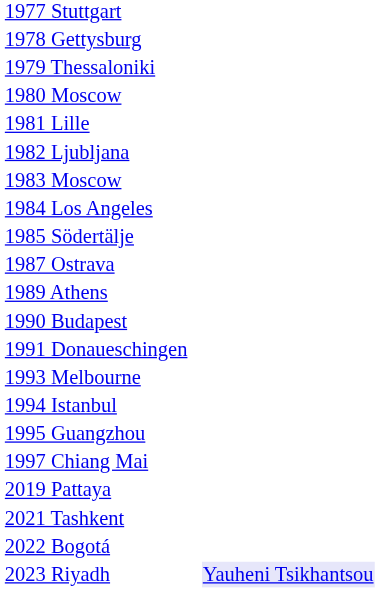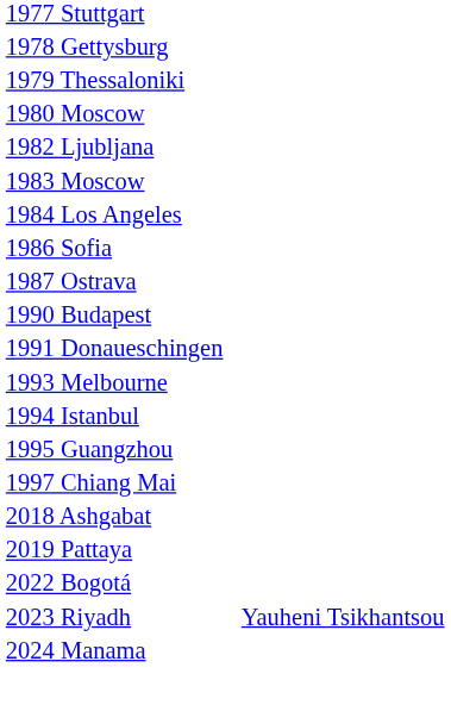- row: 1981 Lille
- row: 1985 Södertälje
+ row: 1986 Sofia
- row: 1989 Athens
+ row: 2018 Ashgabat
- row: 2021 Tashkent
2023 Riyadh | column 4: lavender background -> no background
+ row: 2024 Manama
